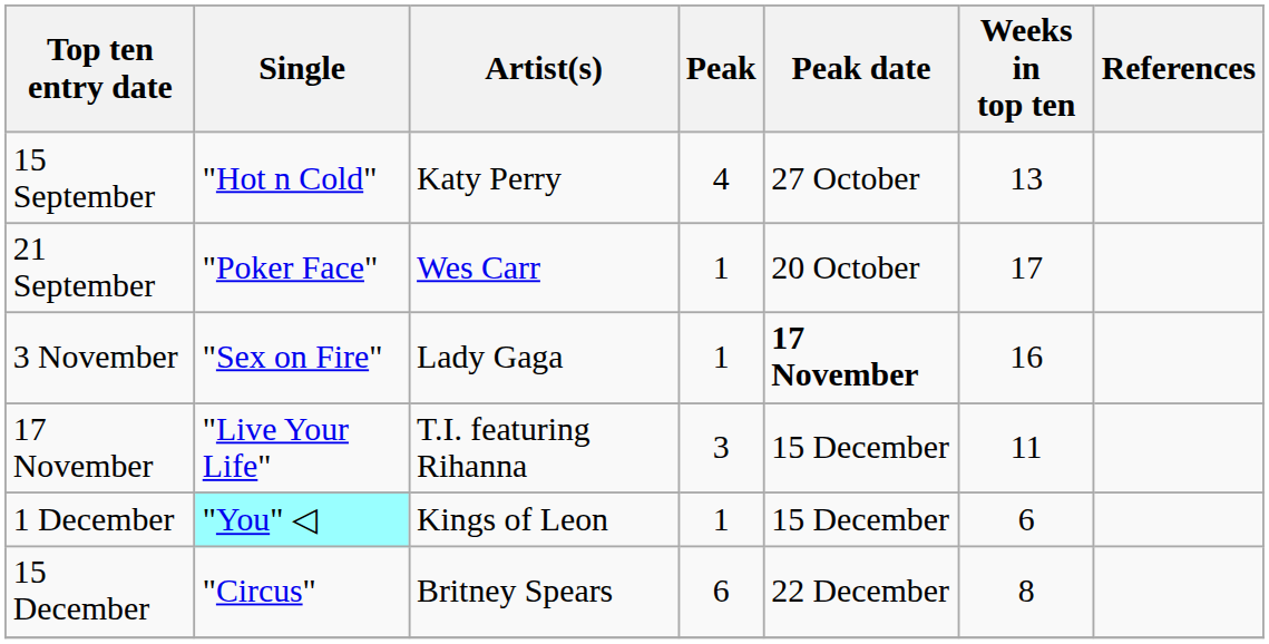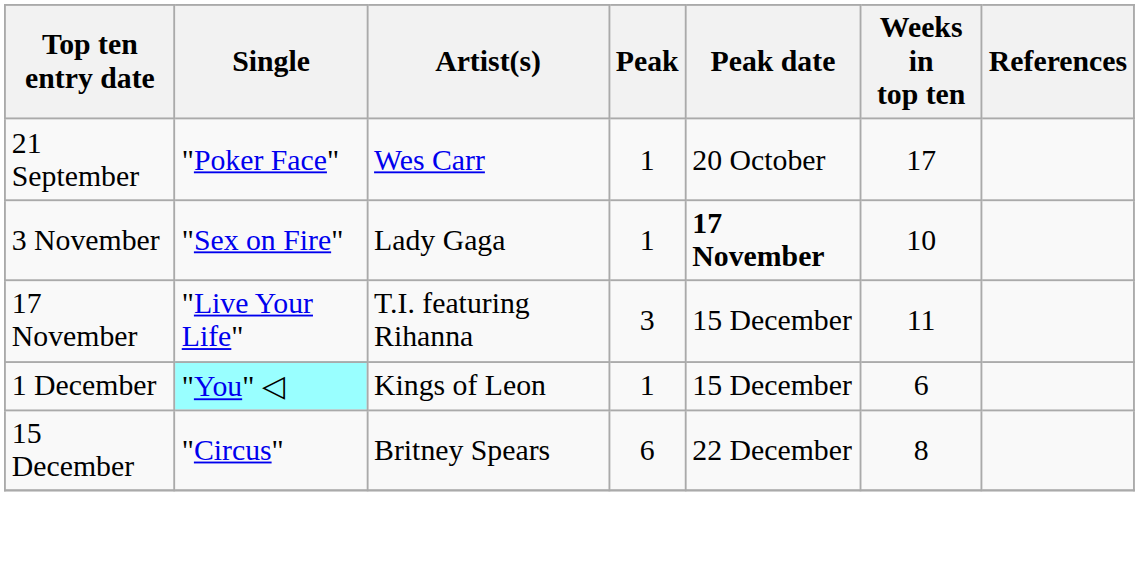- row: 15 September | "Hot n Cold" | Katy Perry | 4 | 27 October | 13
3 November | Weeks in top ten: 16 -> 10
